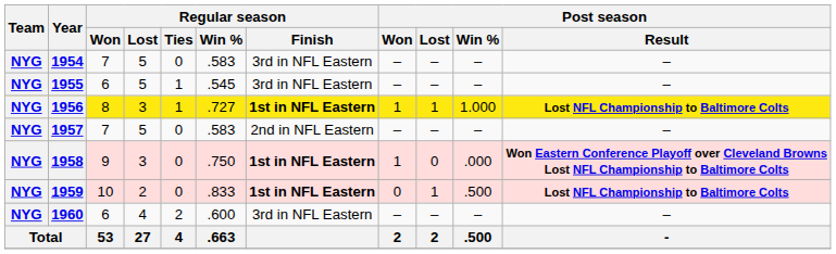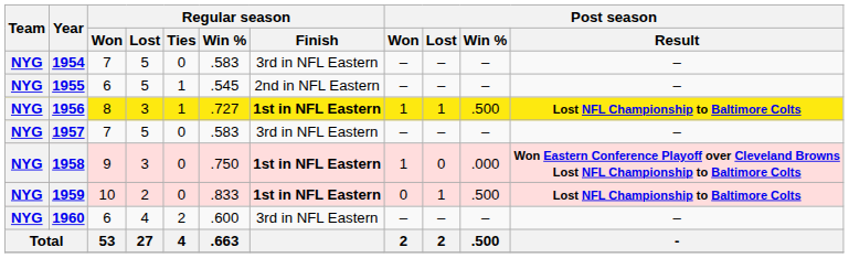1955 | Regular season / Finish: 3rd in NFL Eastern -> 2nd in NFL Eastern
1956 | Post season / Win %: 1.000 -> .500
1957 | Regular season / Finish: 2nd in NFL Eastern -> 3rd in NFL Eastern
